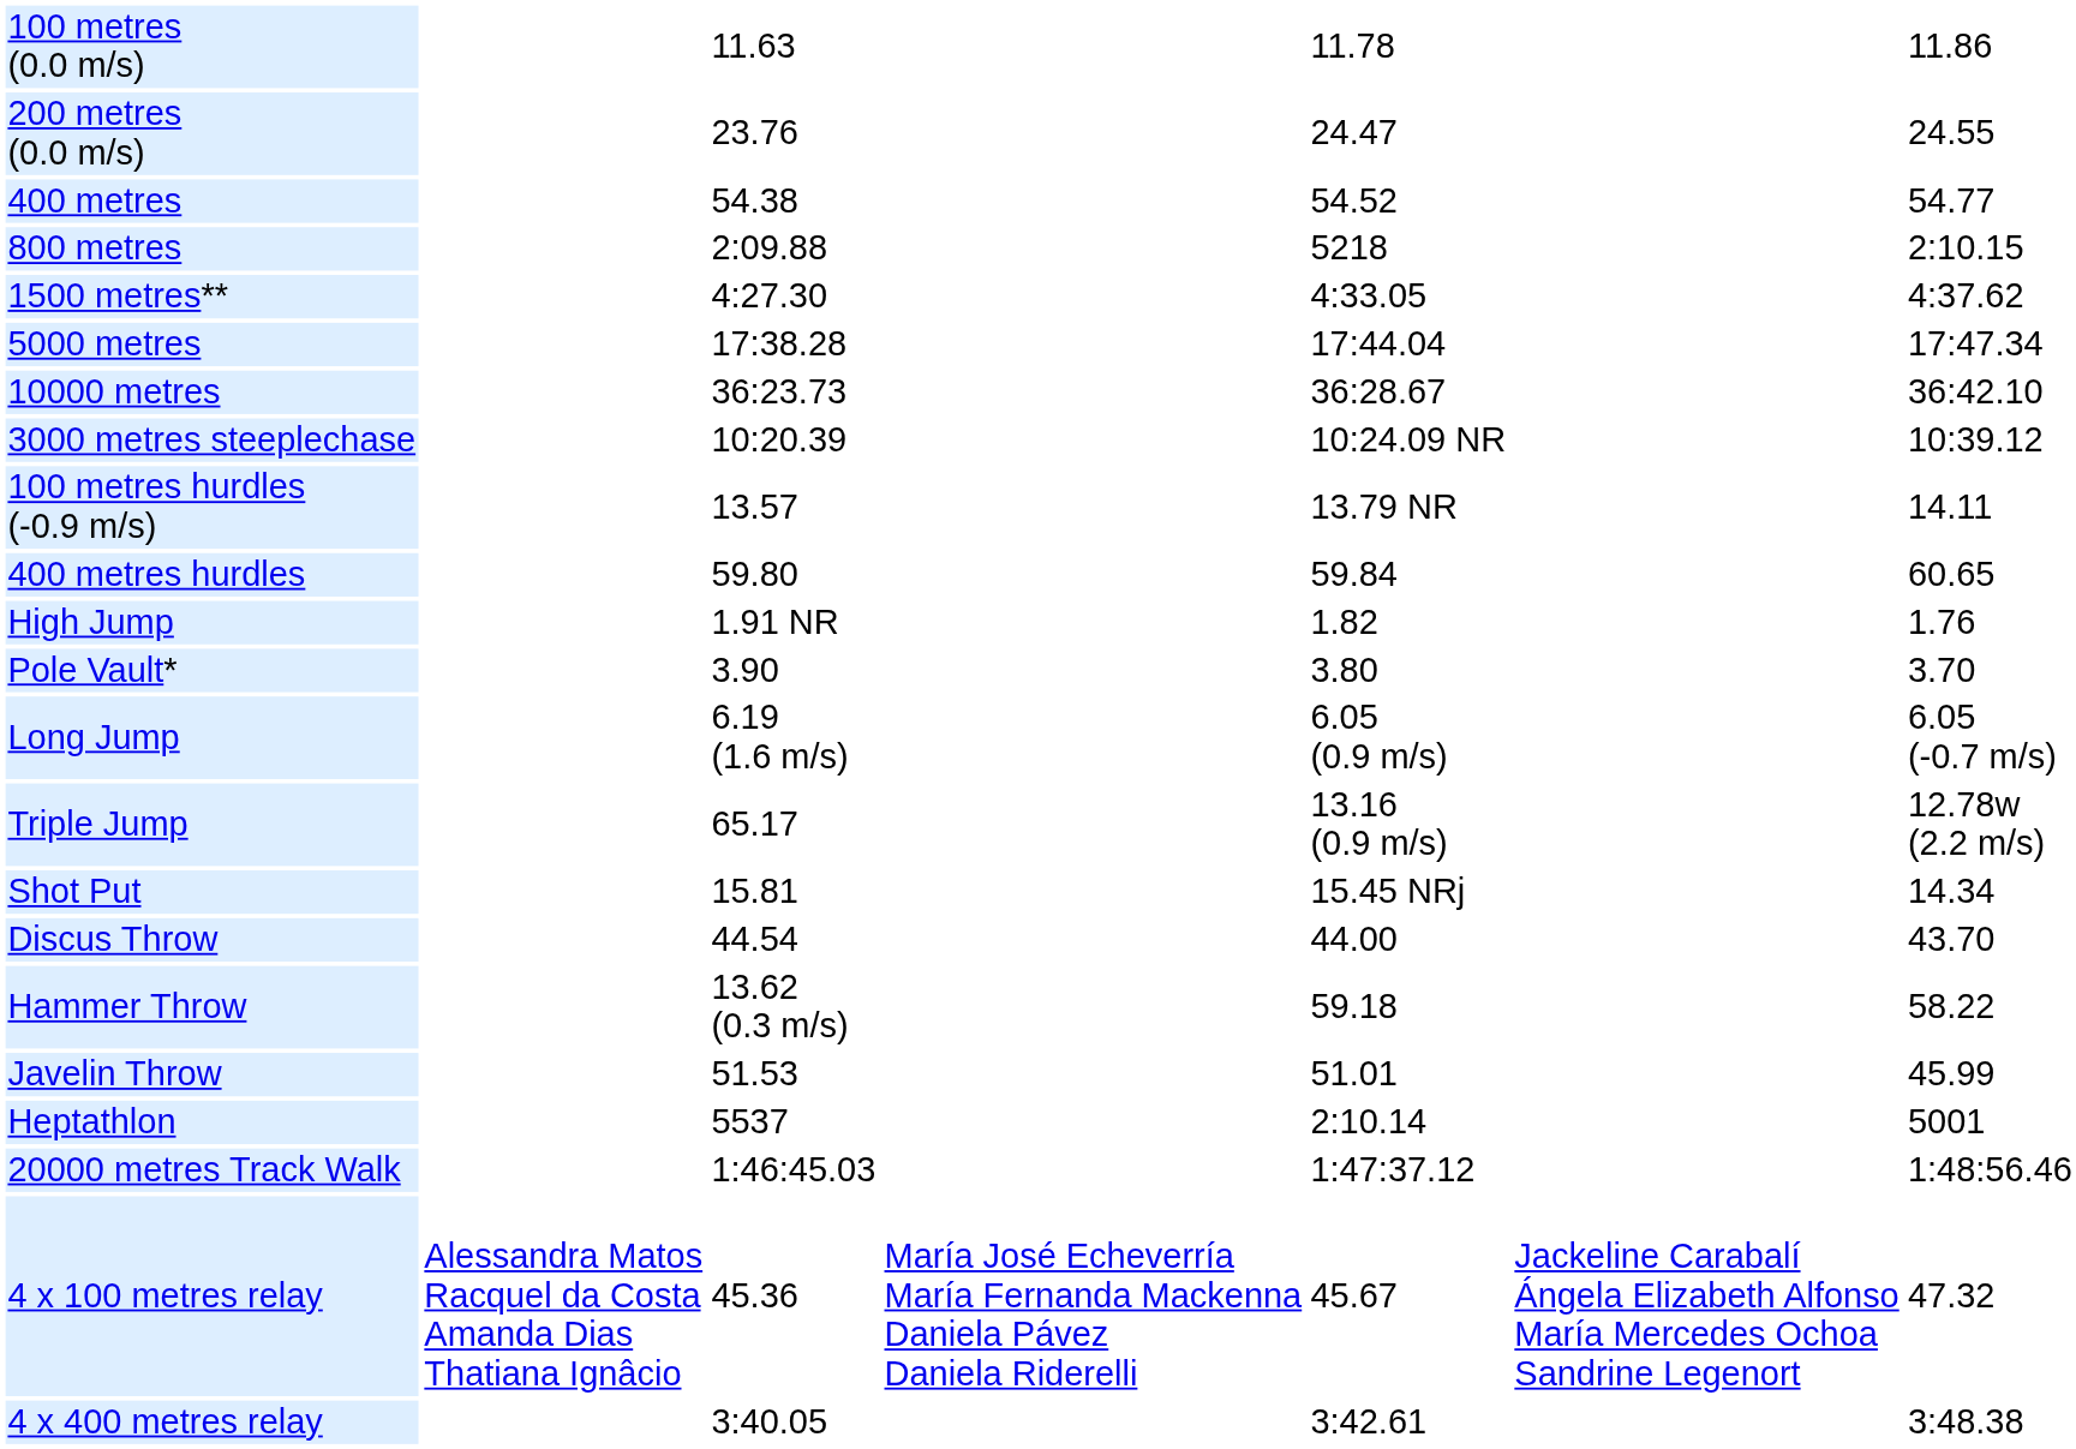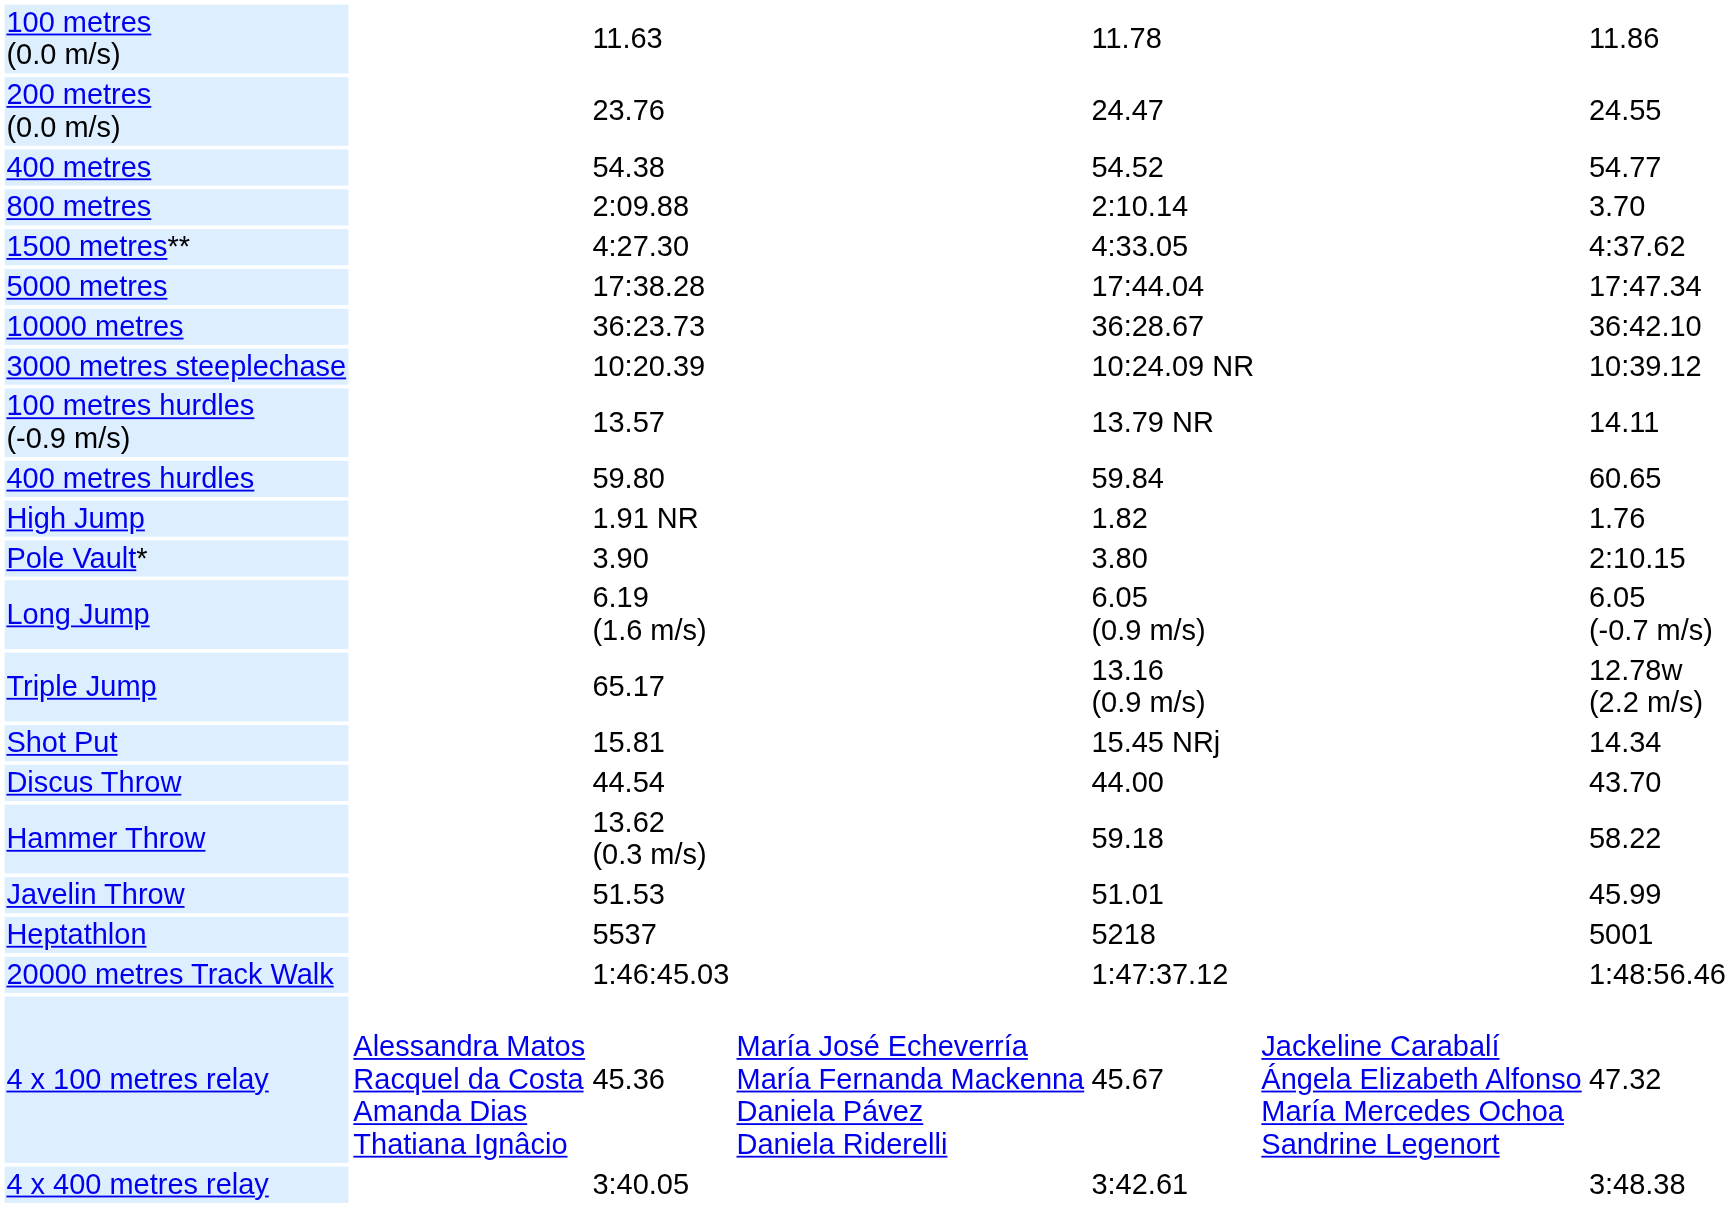800 metres | column 5: 5218 -> 2:10.14
800 metres | column 7: 2:10.15 -> 3.70
Pole Vault* | column 7: 3.70 -> 2:10.15
Heptathlon | column 5: 2:10.14 -> 5218
